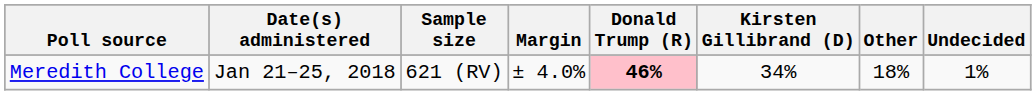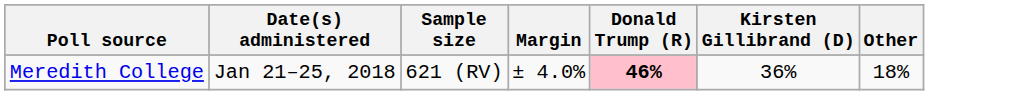- column: Undecided | 1%
Meredith College | Kirsten Gillibrand (D): 34% -> 36%
